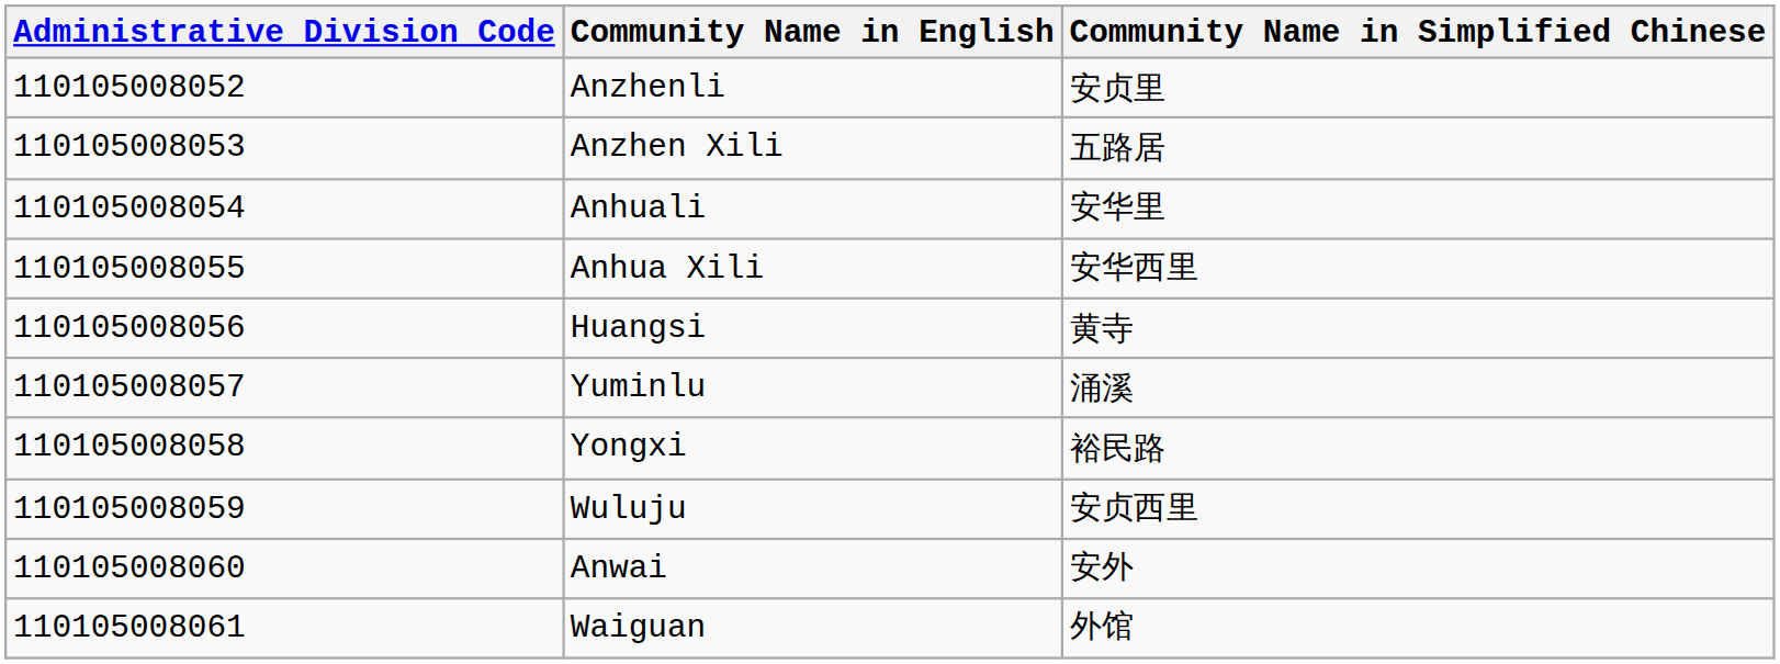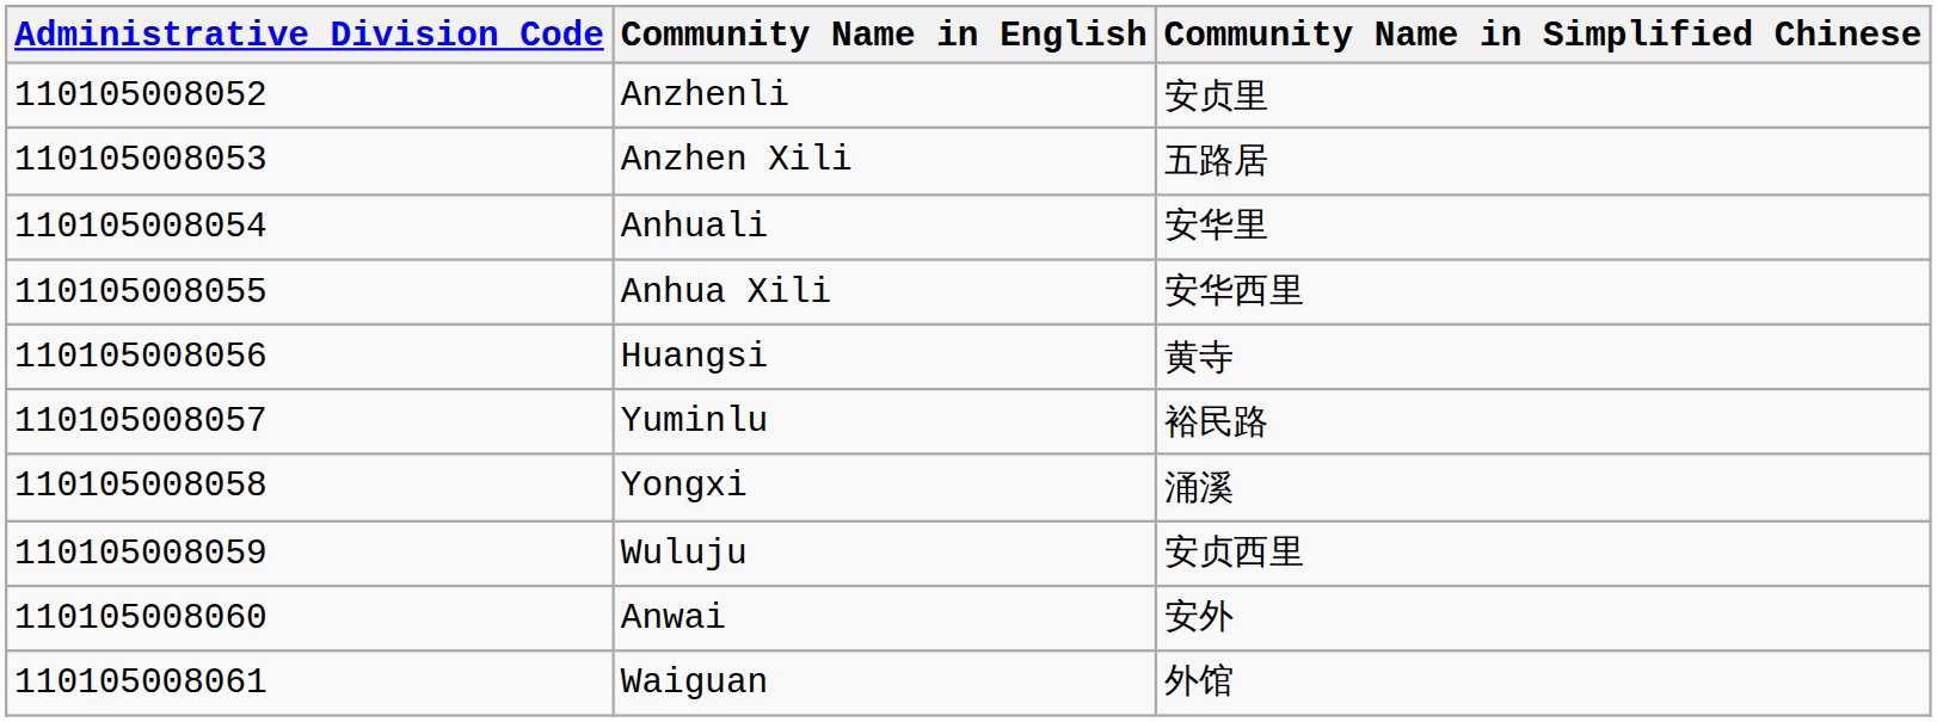Yuminlu | Community Name in Simplified Chinese: 涌溪 -> 裕民路
Yongxi | Community Name in Simplified Chinese: 裕民路 -> 涌溪
